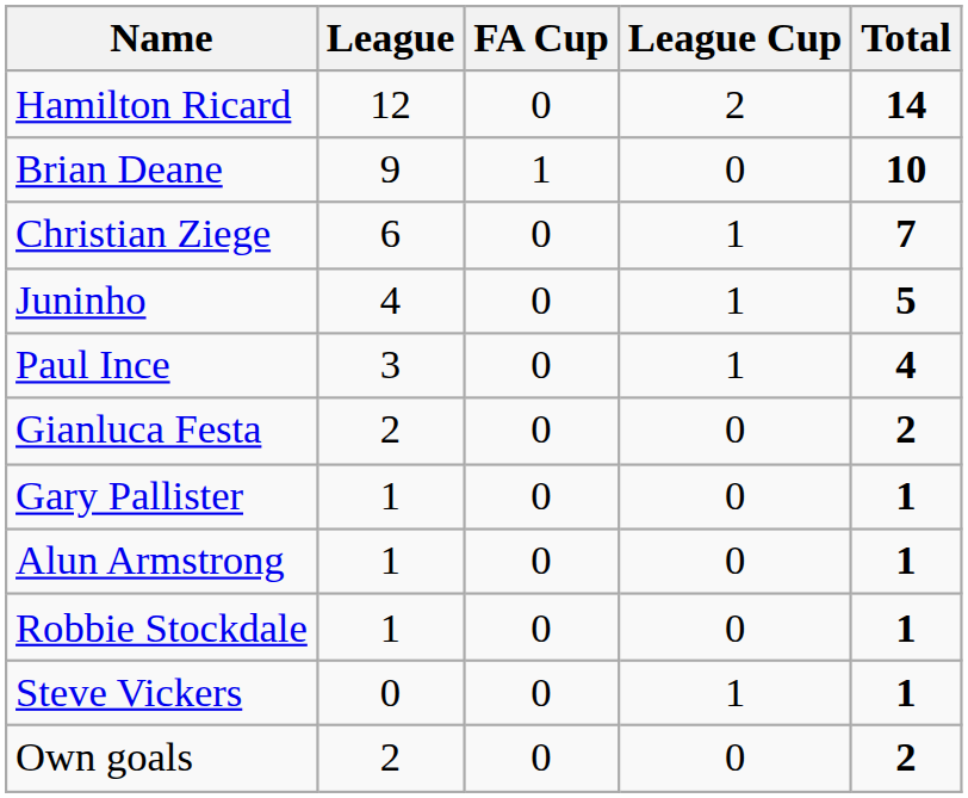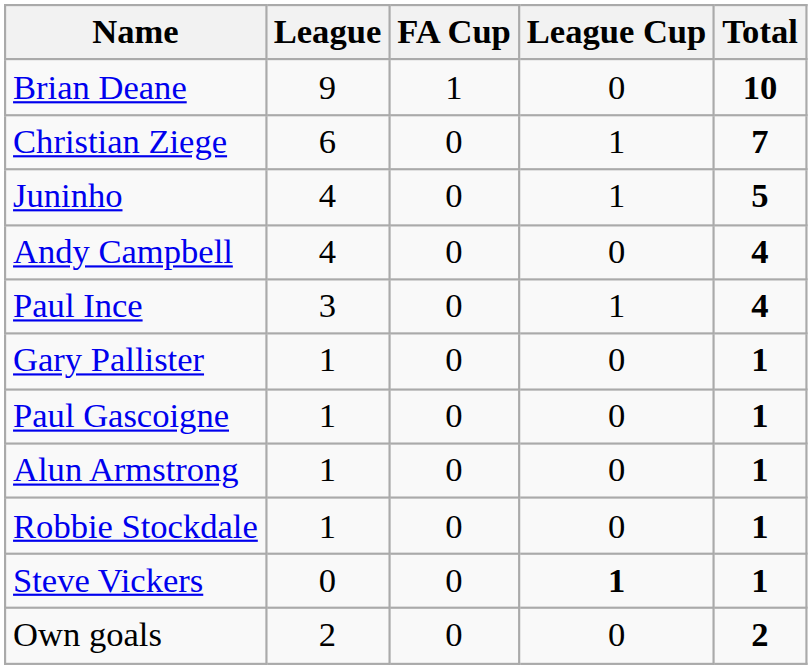- row: Hamilton Ricard | 12 | 0 | 2 | 14
+ row: Andy Campbell | 4 | 0 | 0 | 4
- row: Gianluca Festa | 2 | 0 | 0 | 2
+ row: Paul Gascoigne | 1 | 0 | 0 | 1
Steve Vickers | League Cup: normal -> bold
